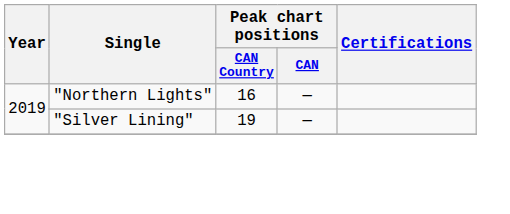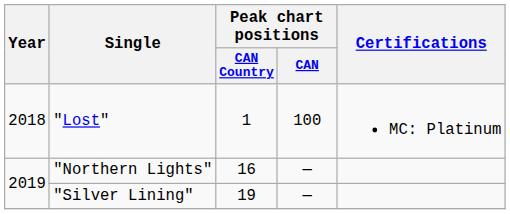+ row: 2018 | "Lost" | 1 | 100 | MC: Platinum
